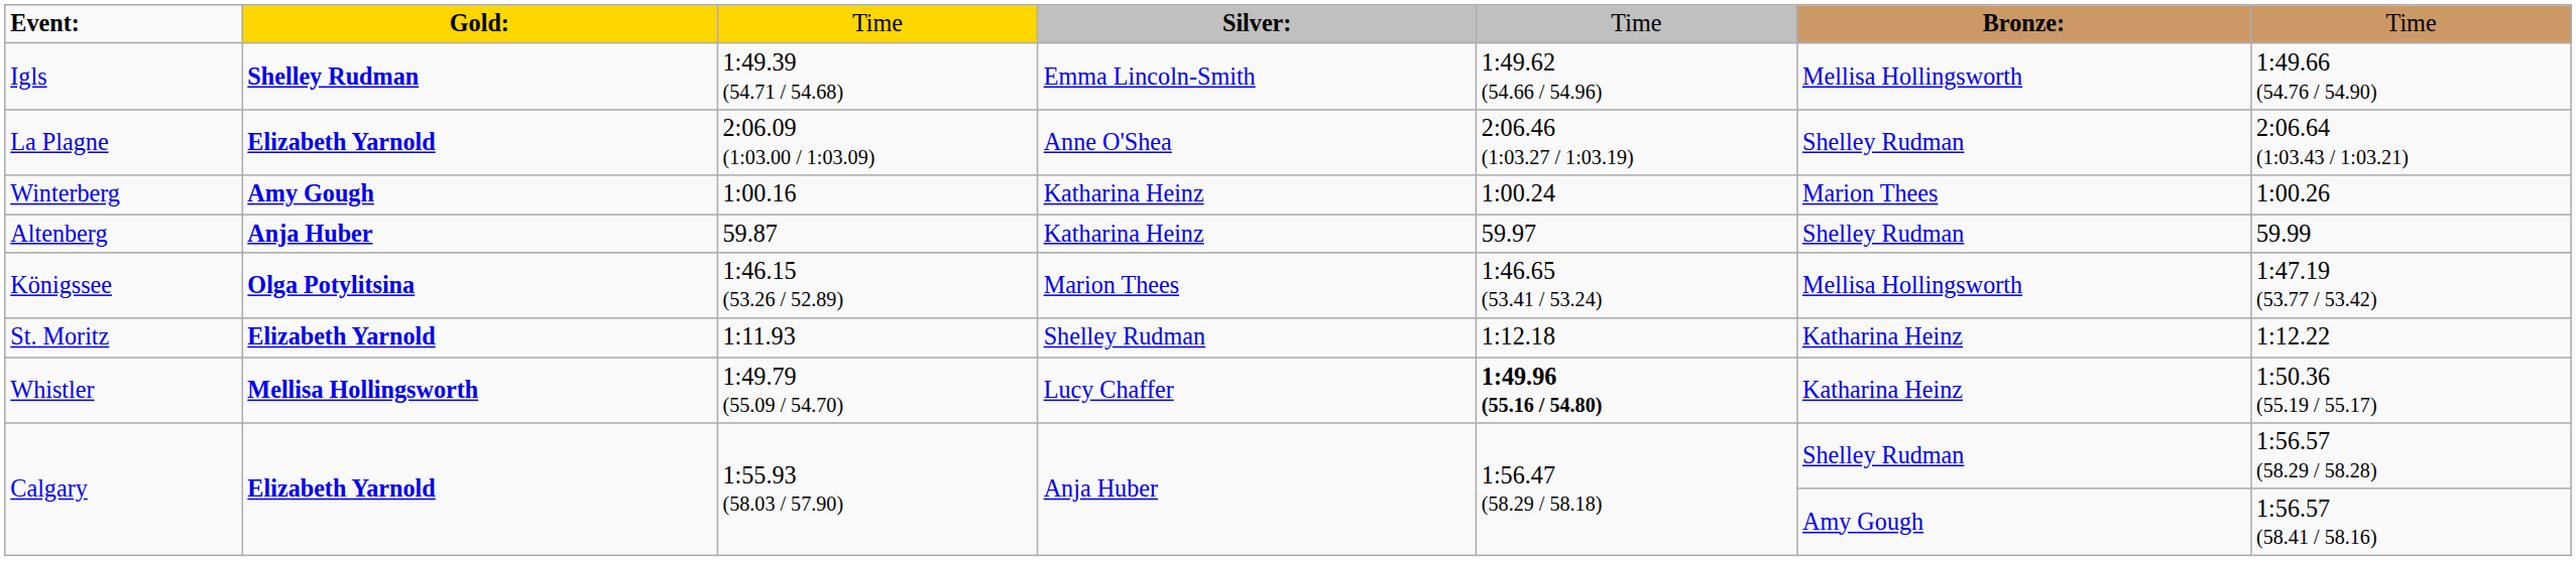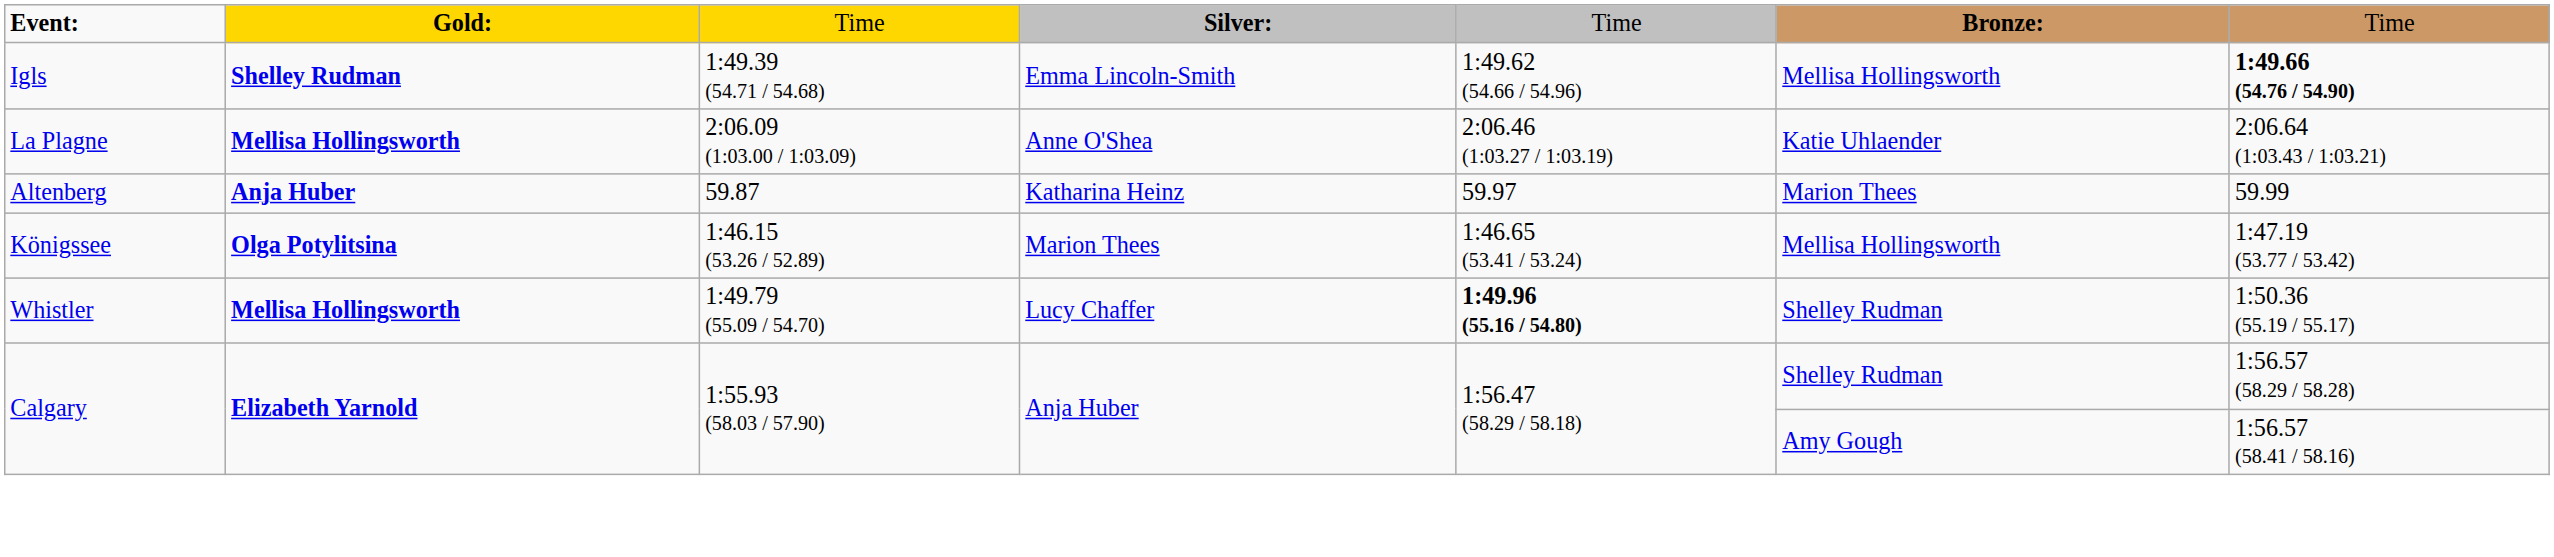Igls | column 7: normal -> bold
La Plagne | column 2: Elizabeth Yarnold -> Mellisa Hollingsworth
La Plagne | column 6: Shelley Rudman -> Katie Uhlaender
- row: Winterberg | Amy Gough | 1:00.16 | Katharina Heinz | 1:00.24 | Marion Thees | 1:00.26
Altenberg | column 6: Shelley Rudman -> Marion Thees
- row: St. Moritz | Elizabeth Yarnold | 1:11.93 | Shelley Rudman | 1:12.18 | Katharina Heinz | 1:12.22
Whistler | column 6: Katharina Heinz -> Shelley Rudman
